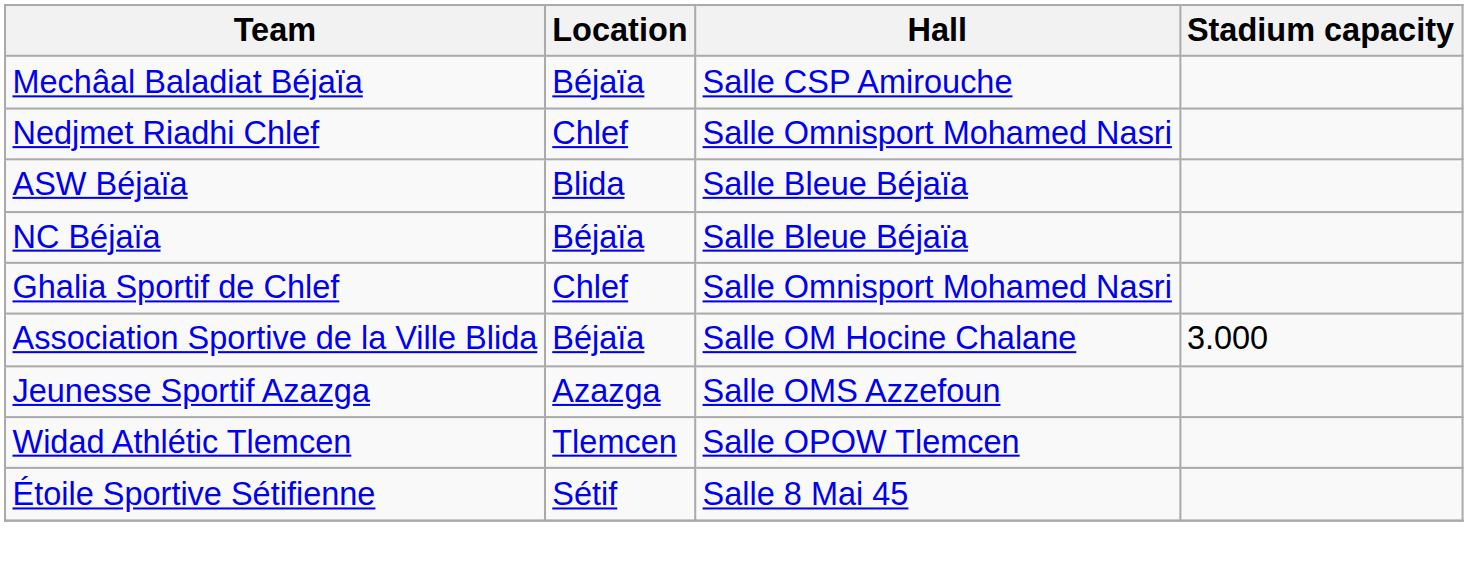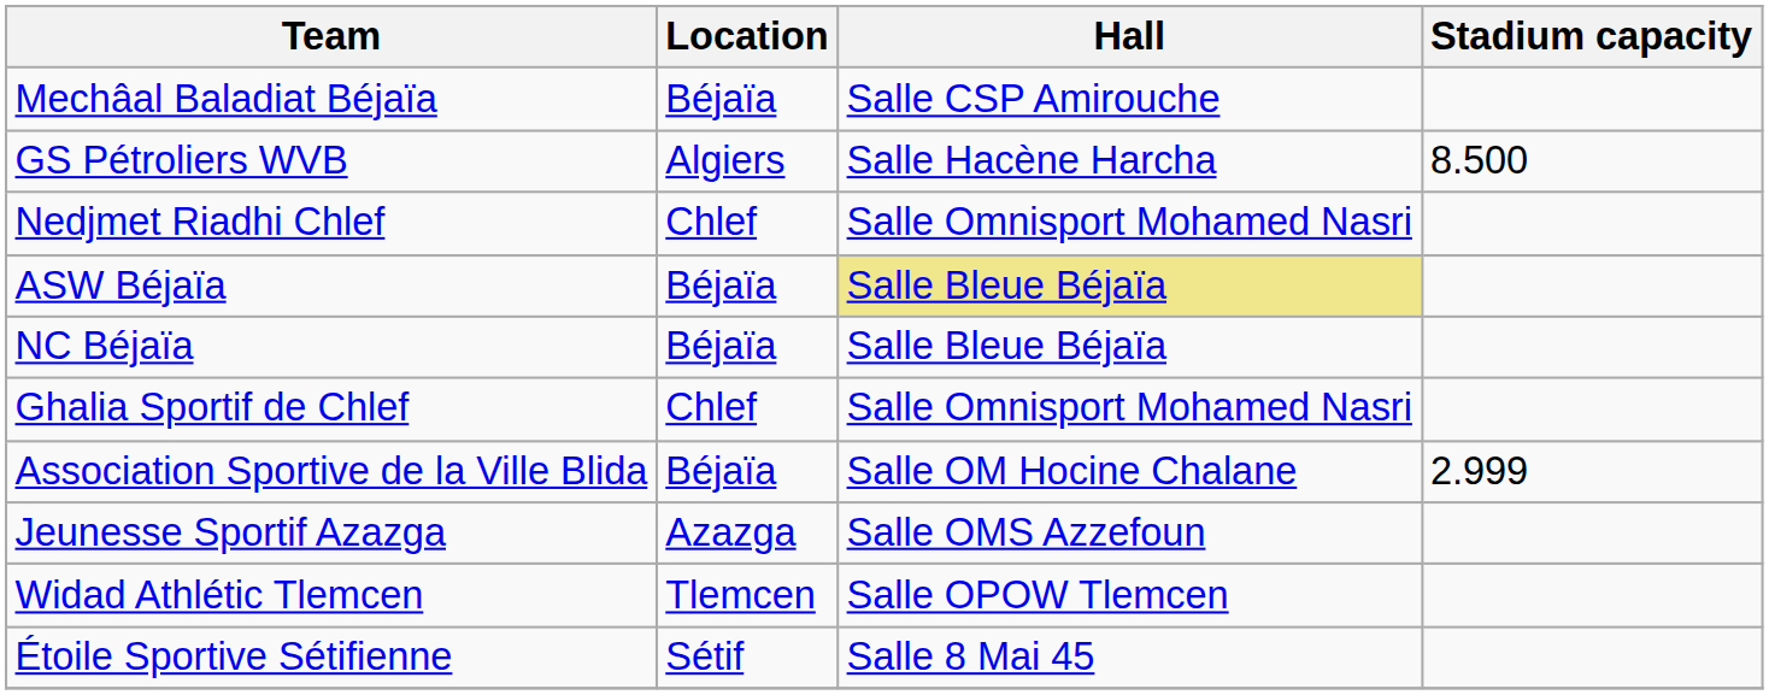+ row: GS Pétroliers WVB | Algiers | Salle Hacène Harcha | 8.500
ASW Béjaïa | Location: Blida -> Béjaïa
ASW Béjaïa | Hall: no background -> khaki background
Association Sportive de la Ville Blida | Stadium capacity: 3.000 -> 2.999
